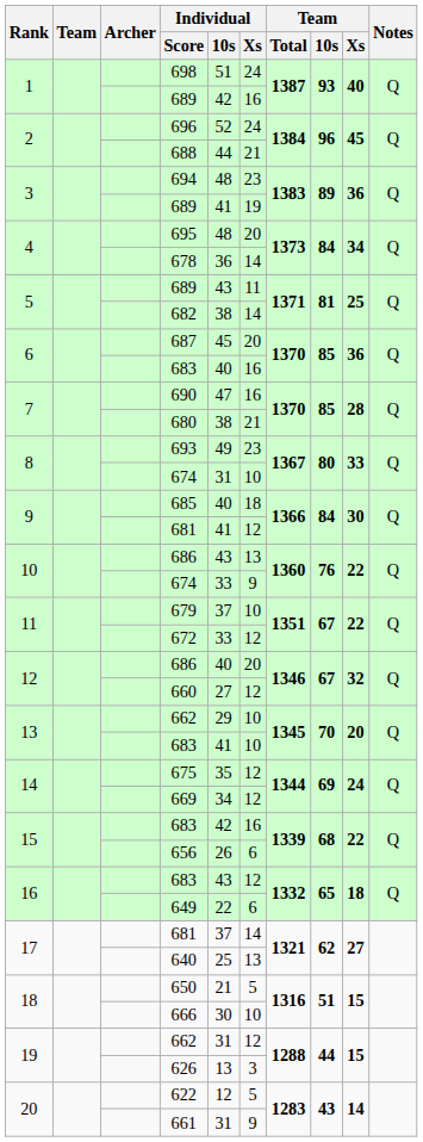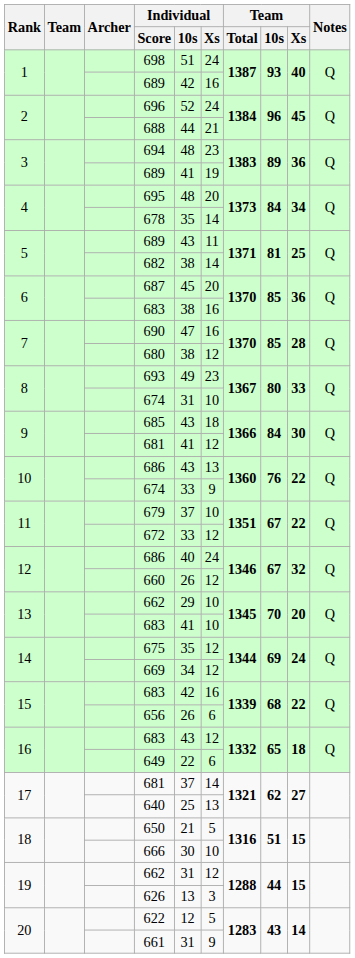678 | Individual / 10s: 36 -> 35
6 / 683 | Individual / 10s: 40 -> 38
680 | Individual / Xs: 21 -> 12
685 | Individual / 10s: 40 -> 43
12 / 686 | Individual / Xs: 20 -> 24
660 | Individual / 10s: 27 -> 26
